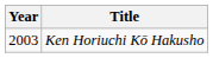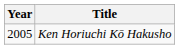Ken Horiuchi Kō Hakusho | Year: 2003 -> 2005
